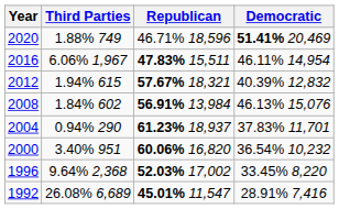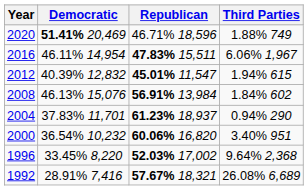columns swapped: Democratic <-> Third Parties
2012 | Republican: 57.67% 18,321 -> 45.01% 11,547
1992 | Republican: 45.01% 11,547 -> 57.67% 18,321
